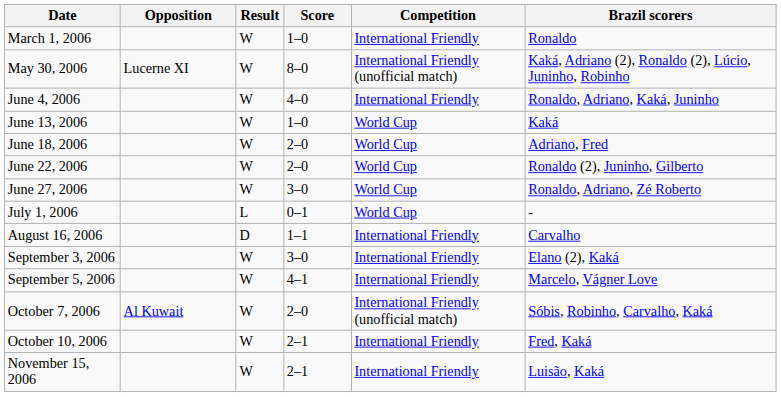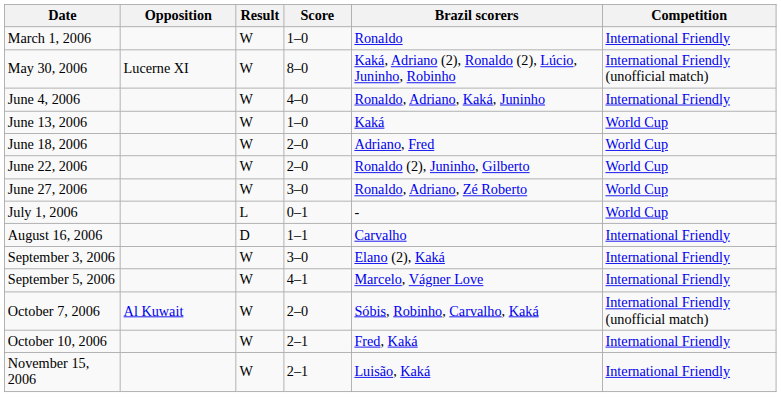columns swapped: Brazil scorers <-> Competition
